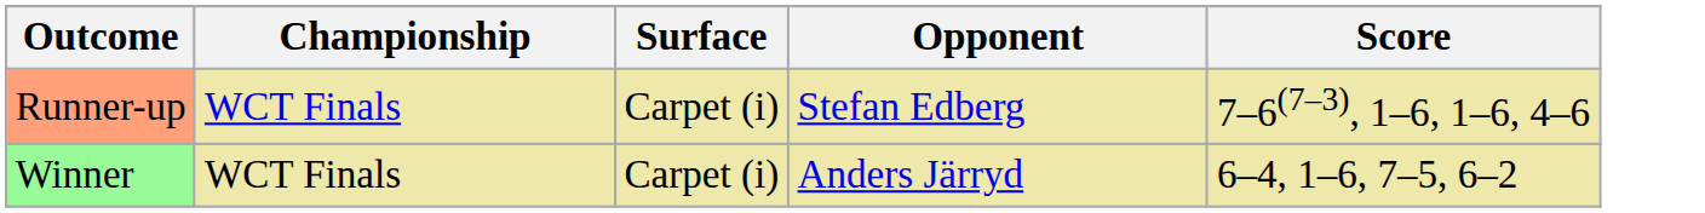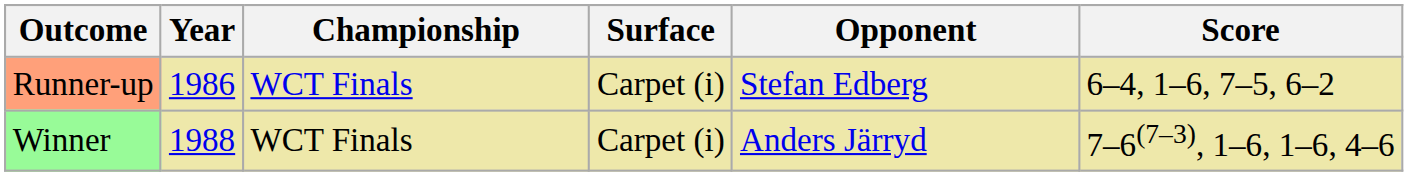+ column: Year | 1986 | 1988
Runner-up | Score: 7–6(7–3), 1–6, 1–6, 4–6 -> 6–4, 1–6, 7–5, 6–2
Winner | Score: 6–4, 1–6, 7–5, 6–2 -> 7–6(7–3), 1–6, 1–6, 4–6
